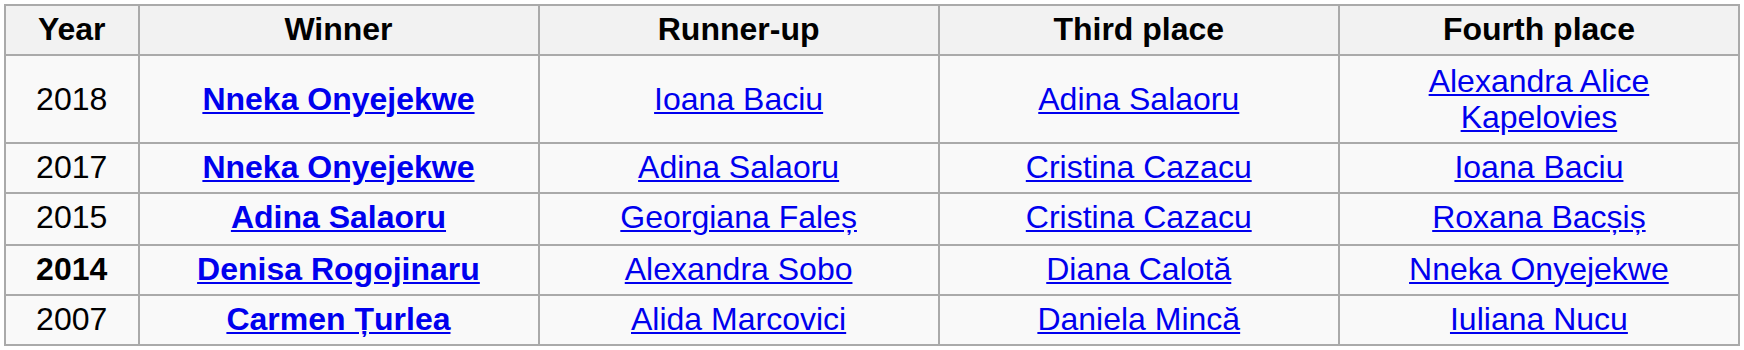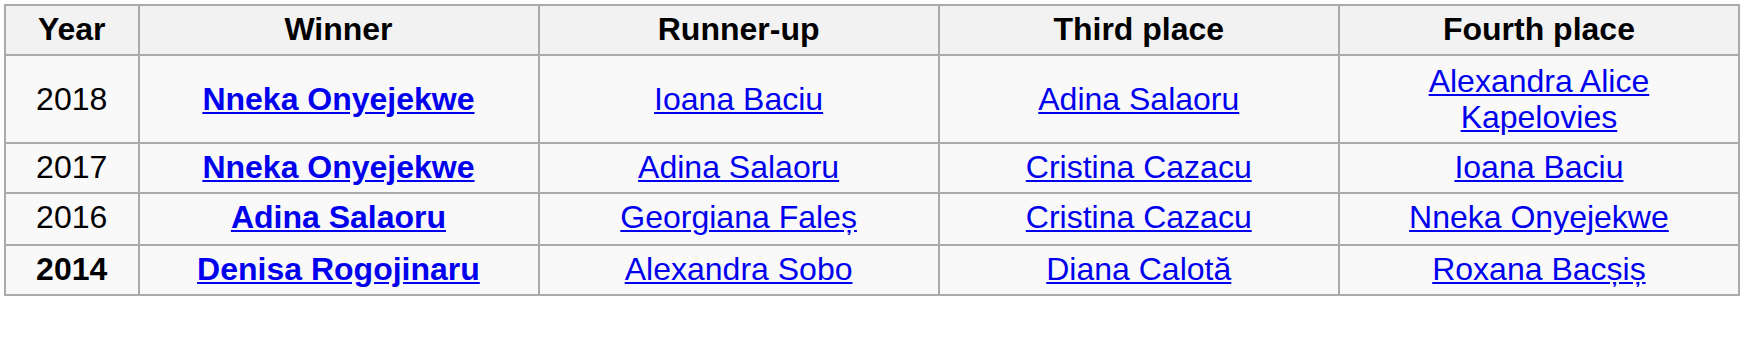Georgiana Faleș | Year: 2015 -> 2016
Georgiana Faleș | Fourth place: Roxana Bacșiș -> Nneka Onyejekwe
Alexandra Sobo | Fourth place: Nneka Onyejekwe -> Roxana Bacșiș
- row: 2007 | Carmen Țurlea | Alida Marcovici | Daniela Mincă | Iuliana Nucu
